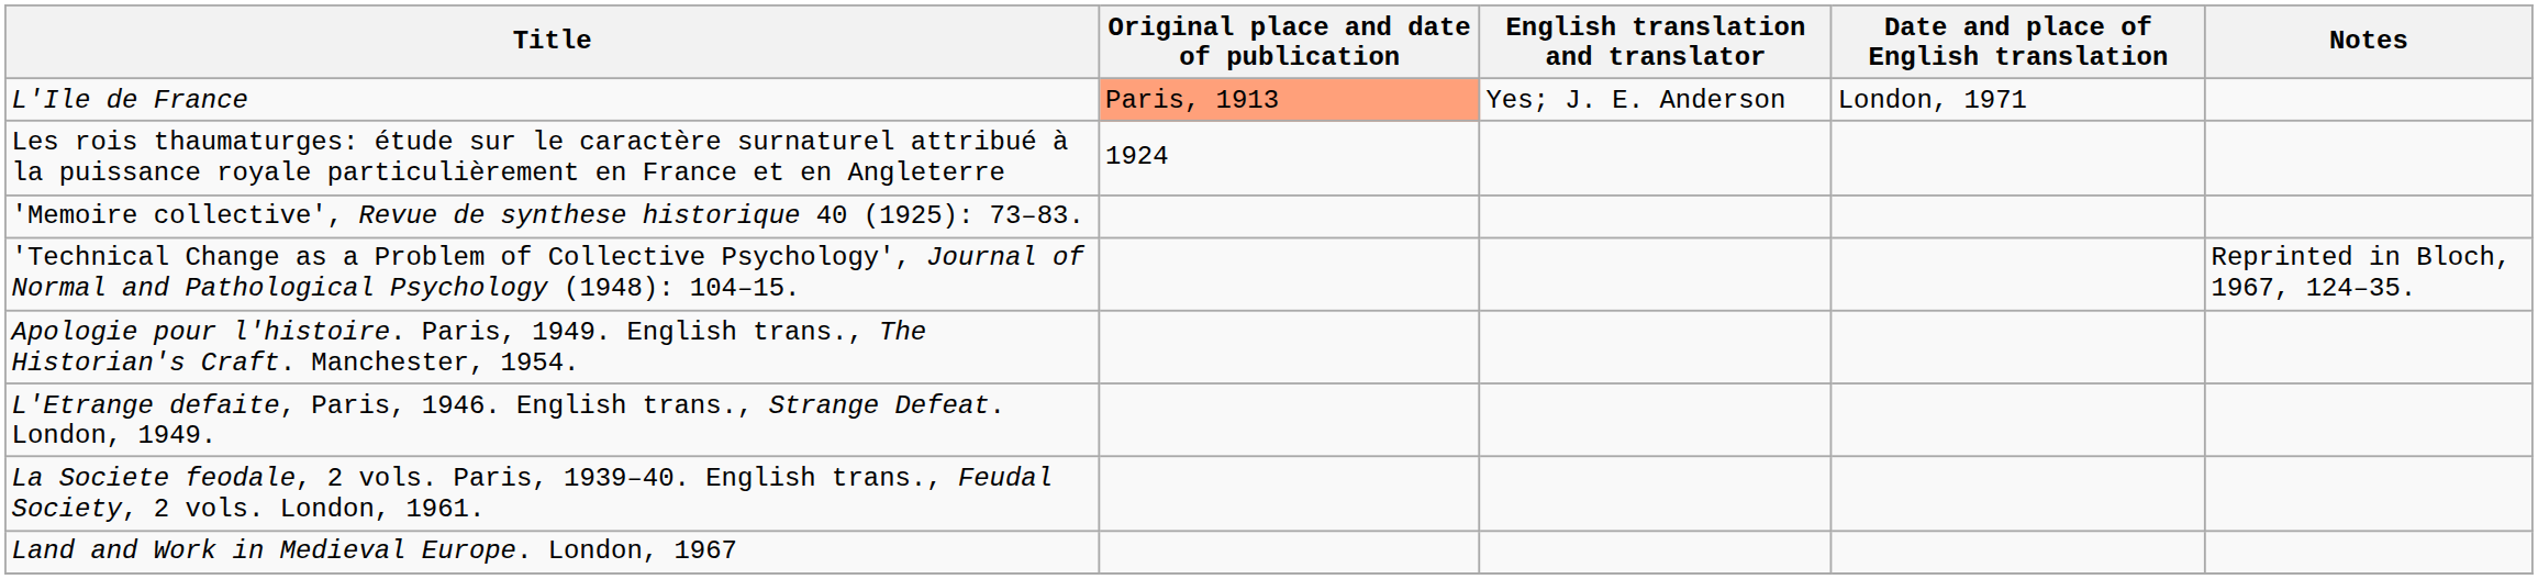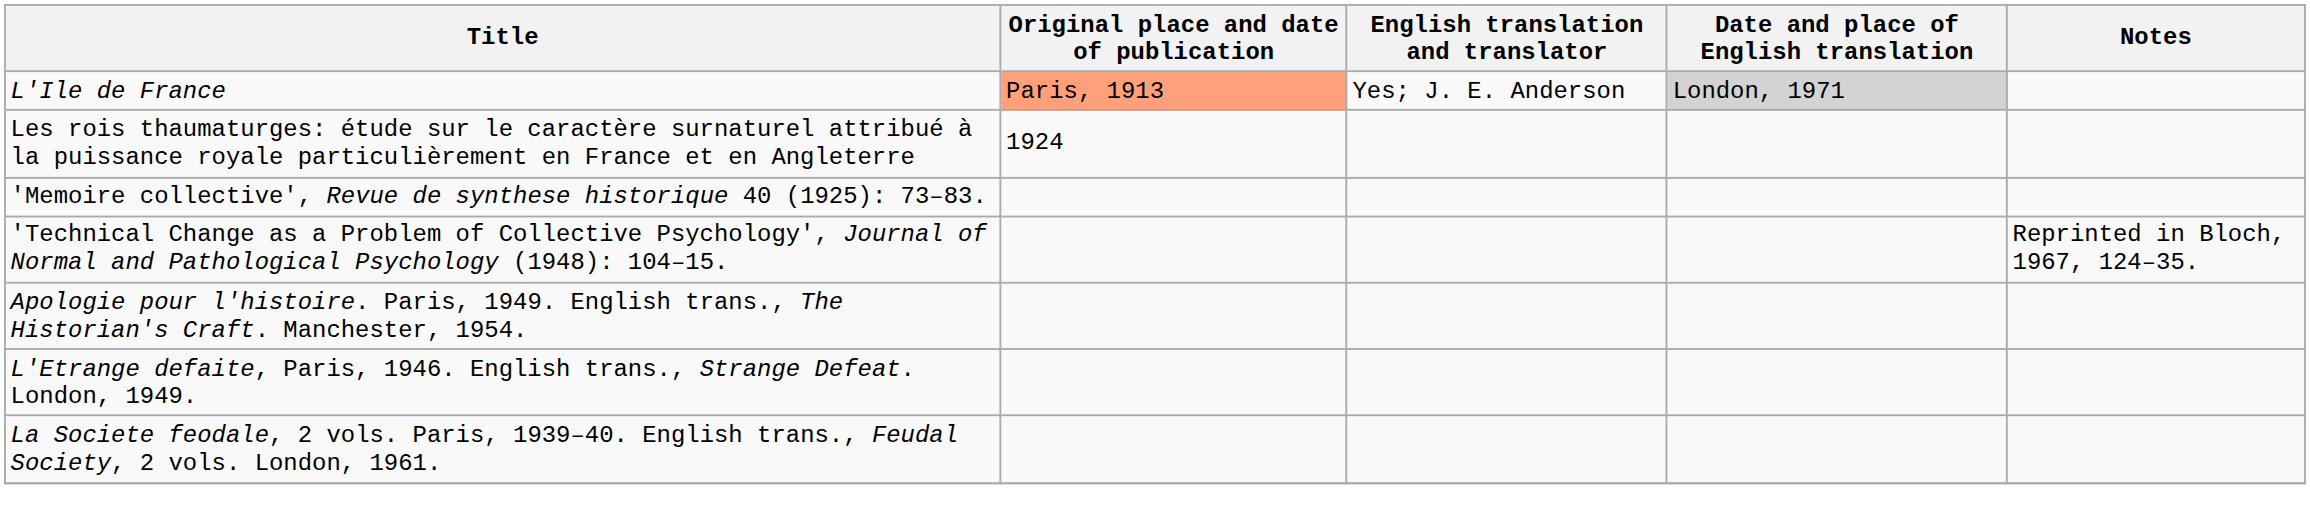L'Ile de France | Date and place of English translation: no background -> lightgrey background
- row: Land and Work in Medieval Europe. London, 1967
